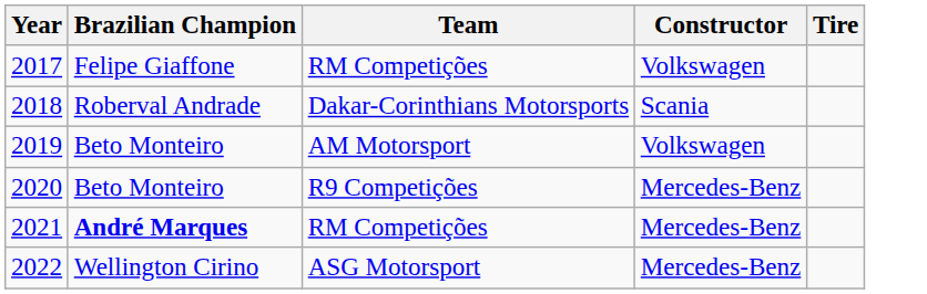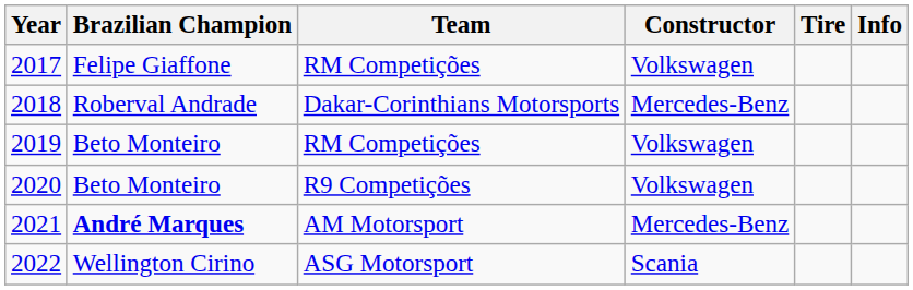+ column: Info
2018 | Constructor: Scania -> Mercedes-Benz
2019 | Team: AM Motorsport -> RM Competições
2020 | Constructor: Mercedes-Benz -> Volkswagen
2021 | Team: RM Competições -> AM Motorsport
2022 | Constructor: Mercedes-Benz -> Scania
